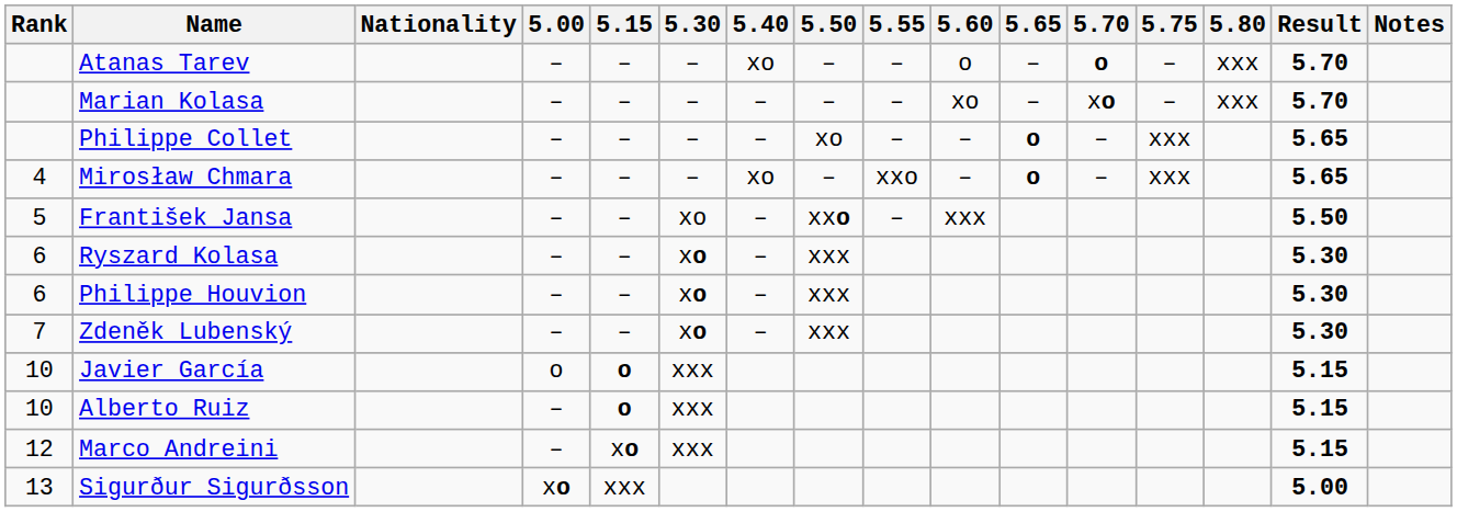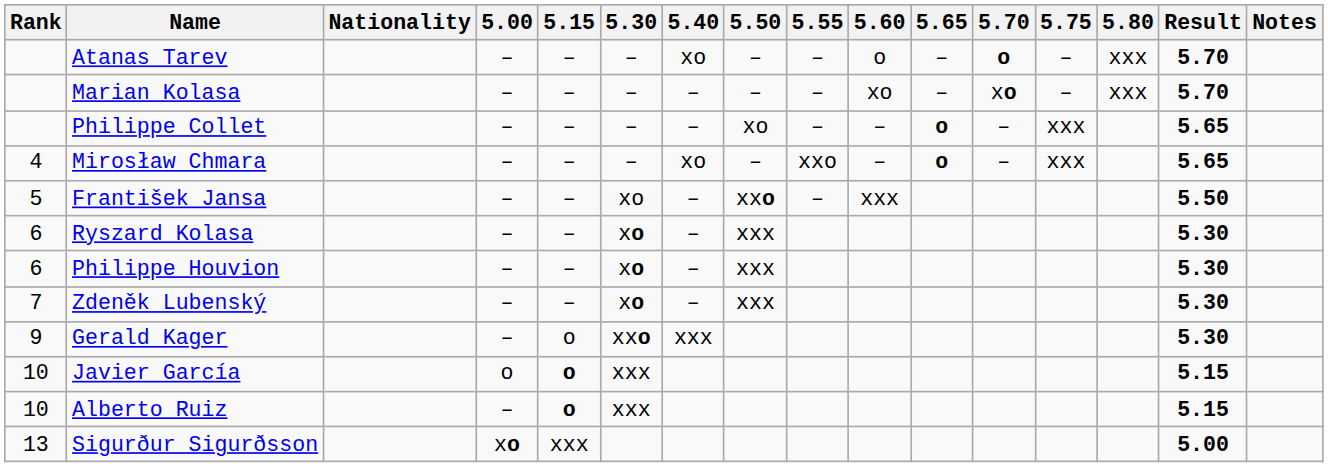+ row: 9 | Gerald Kager | – | o | xxo | xxx | 5.30
- row: 12 | Marco Andreini | – | xo | xxx | 5.15
